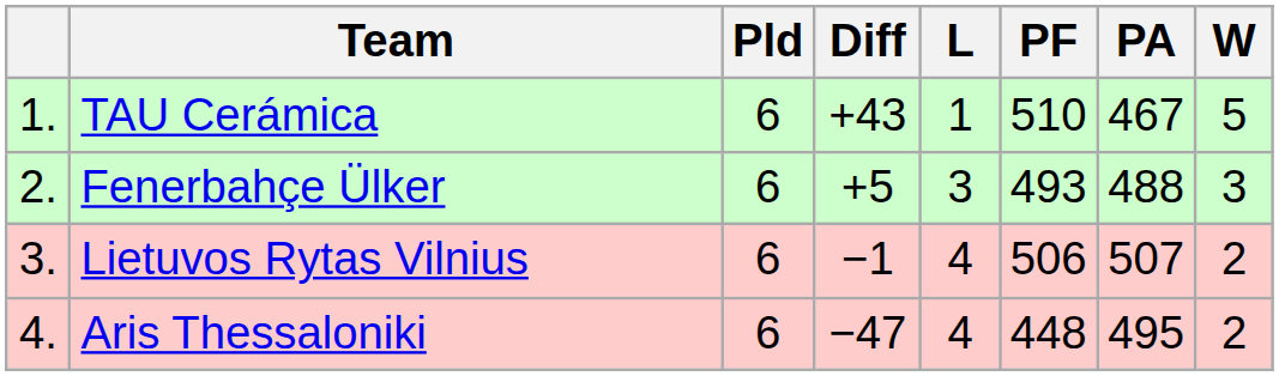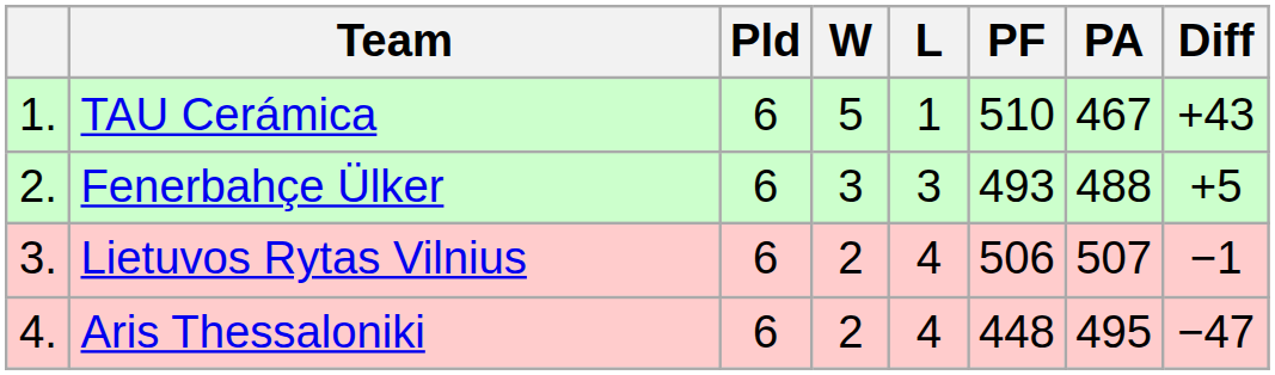columns swapped: W <-> Diff
